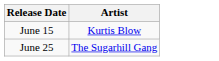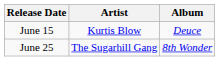+ column: Album | Deuce | 8th Wonder
